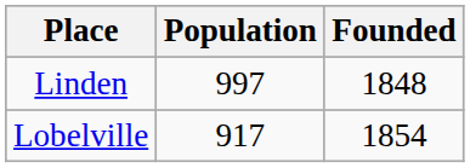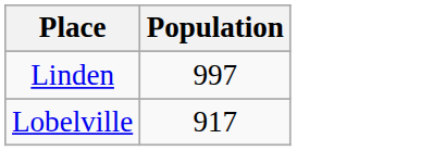- column: Founded | 1848 | 1854
